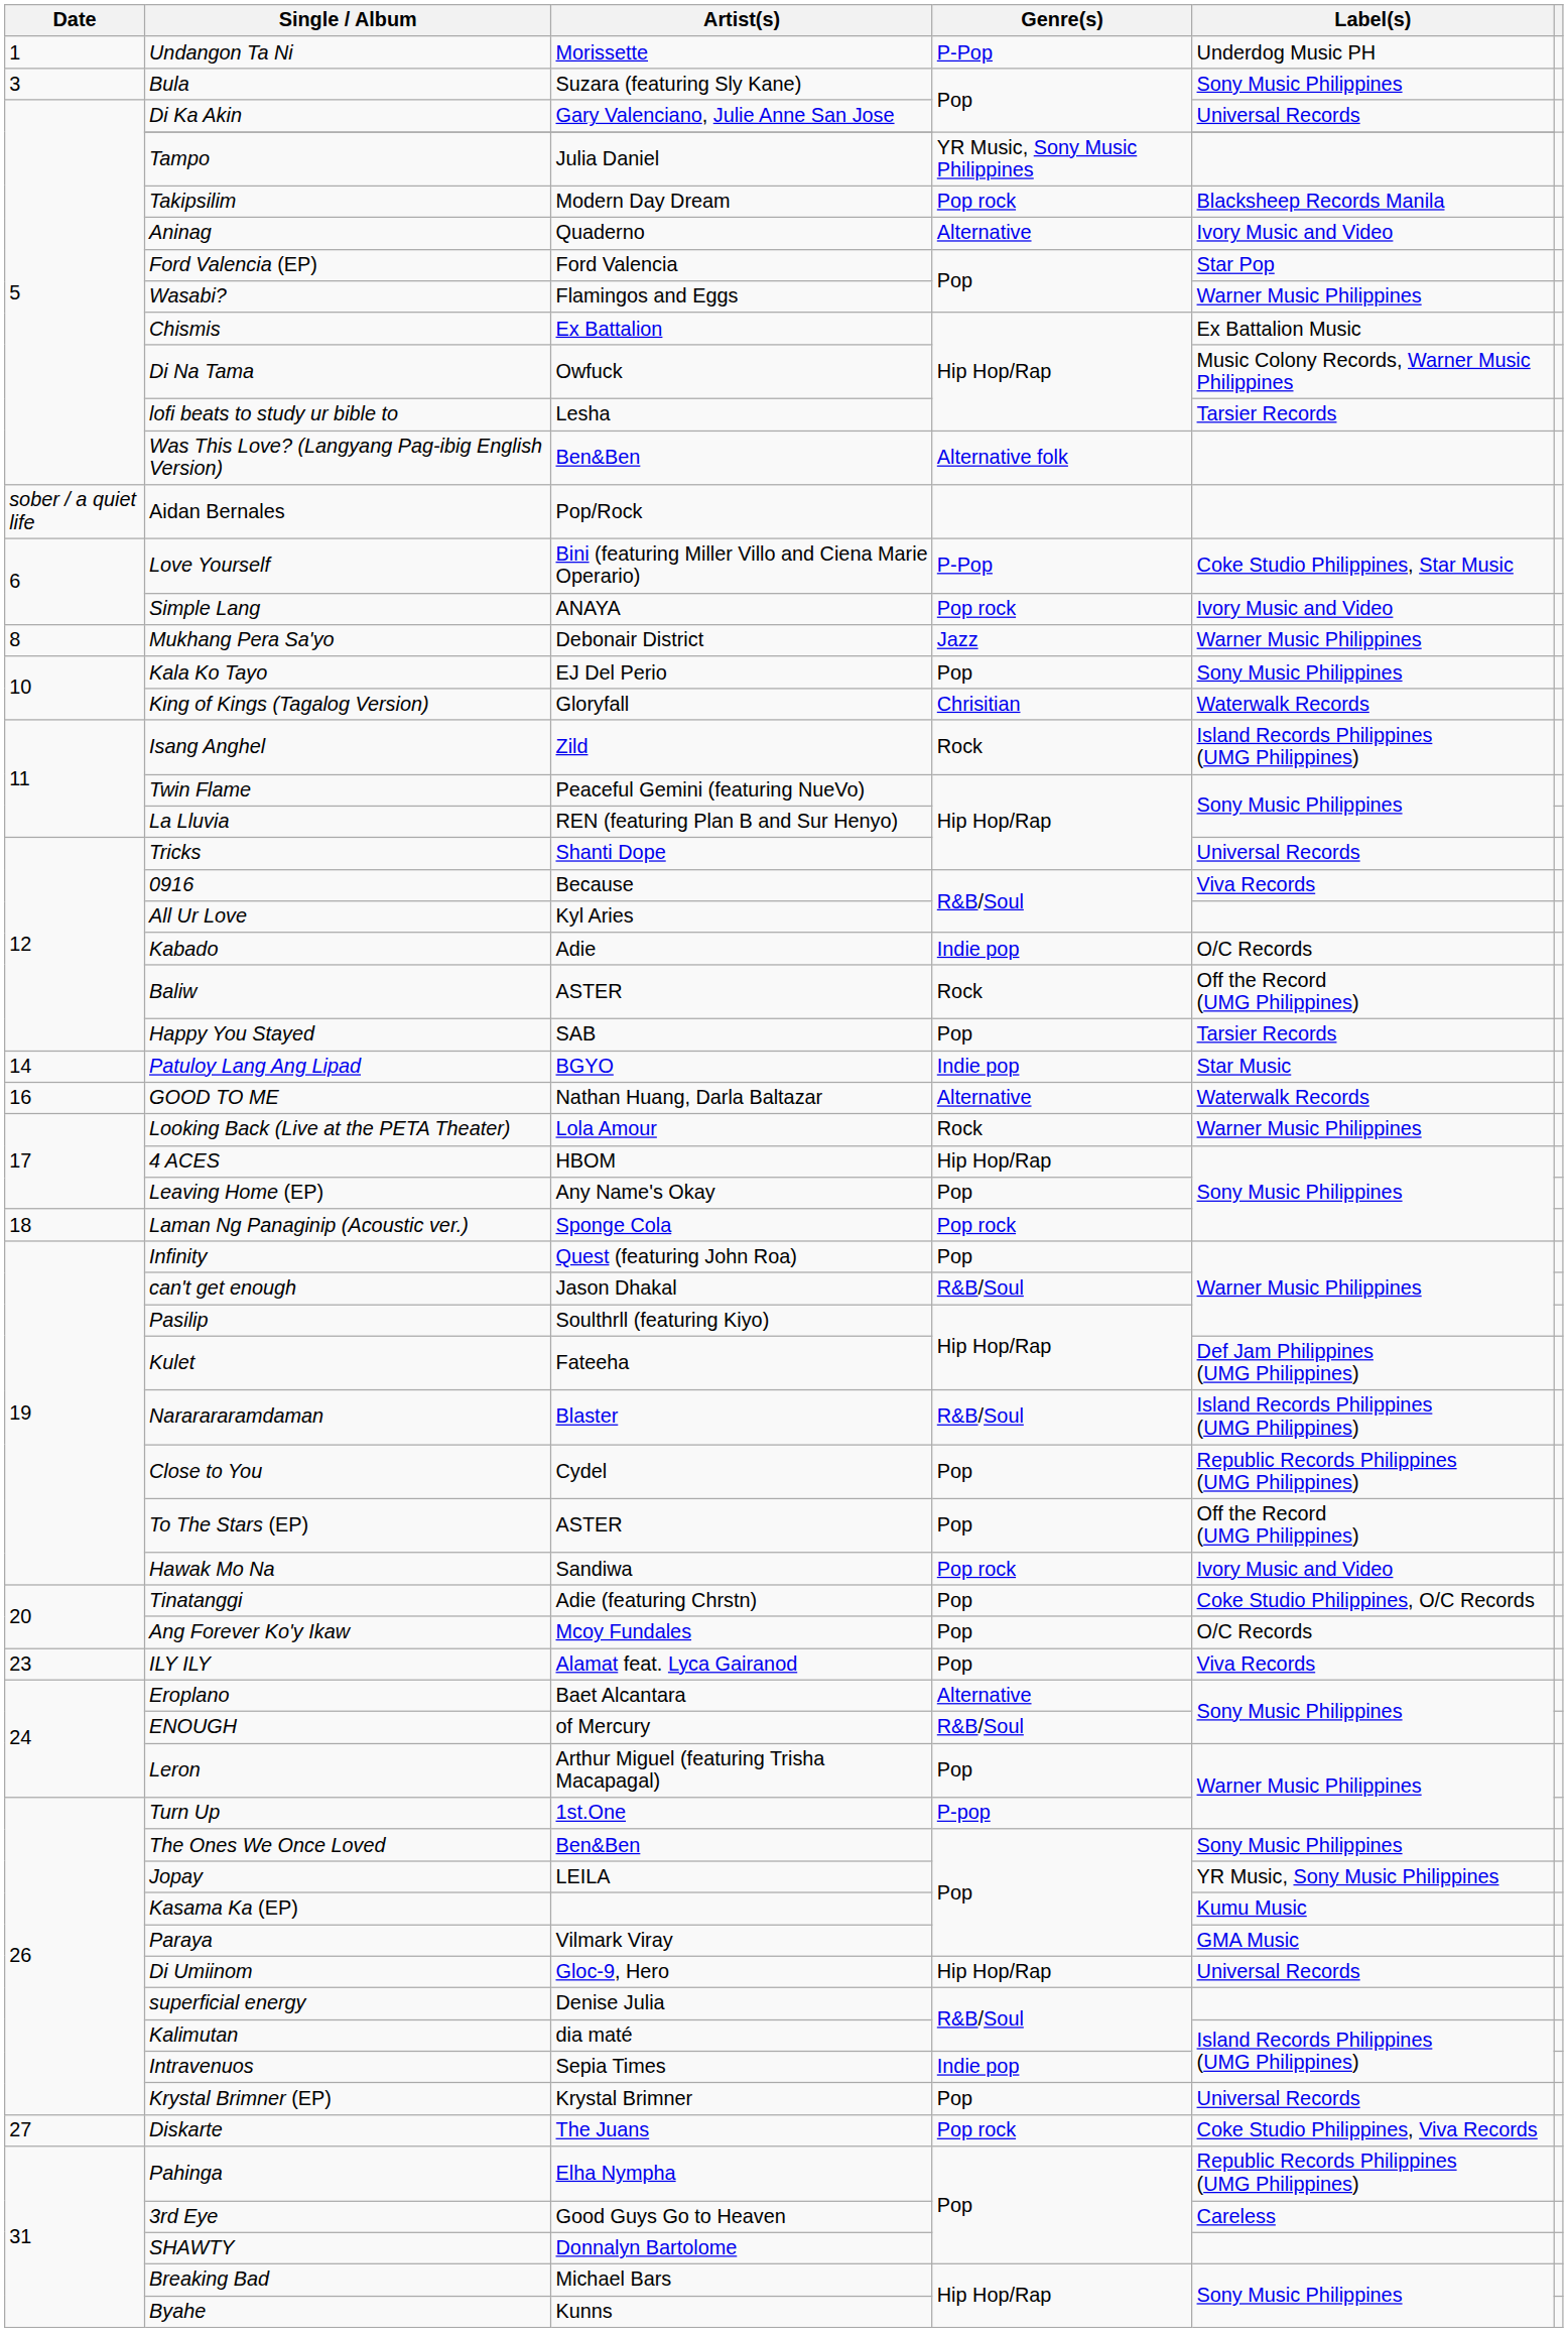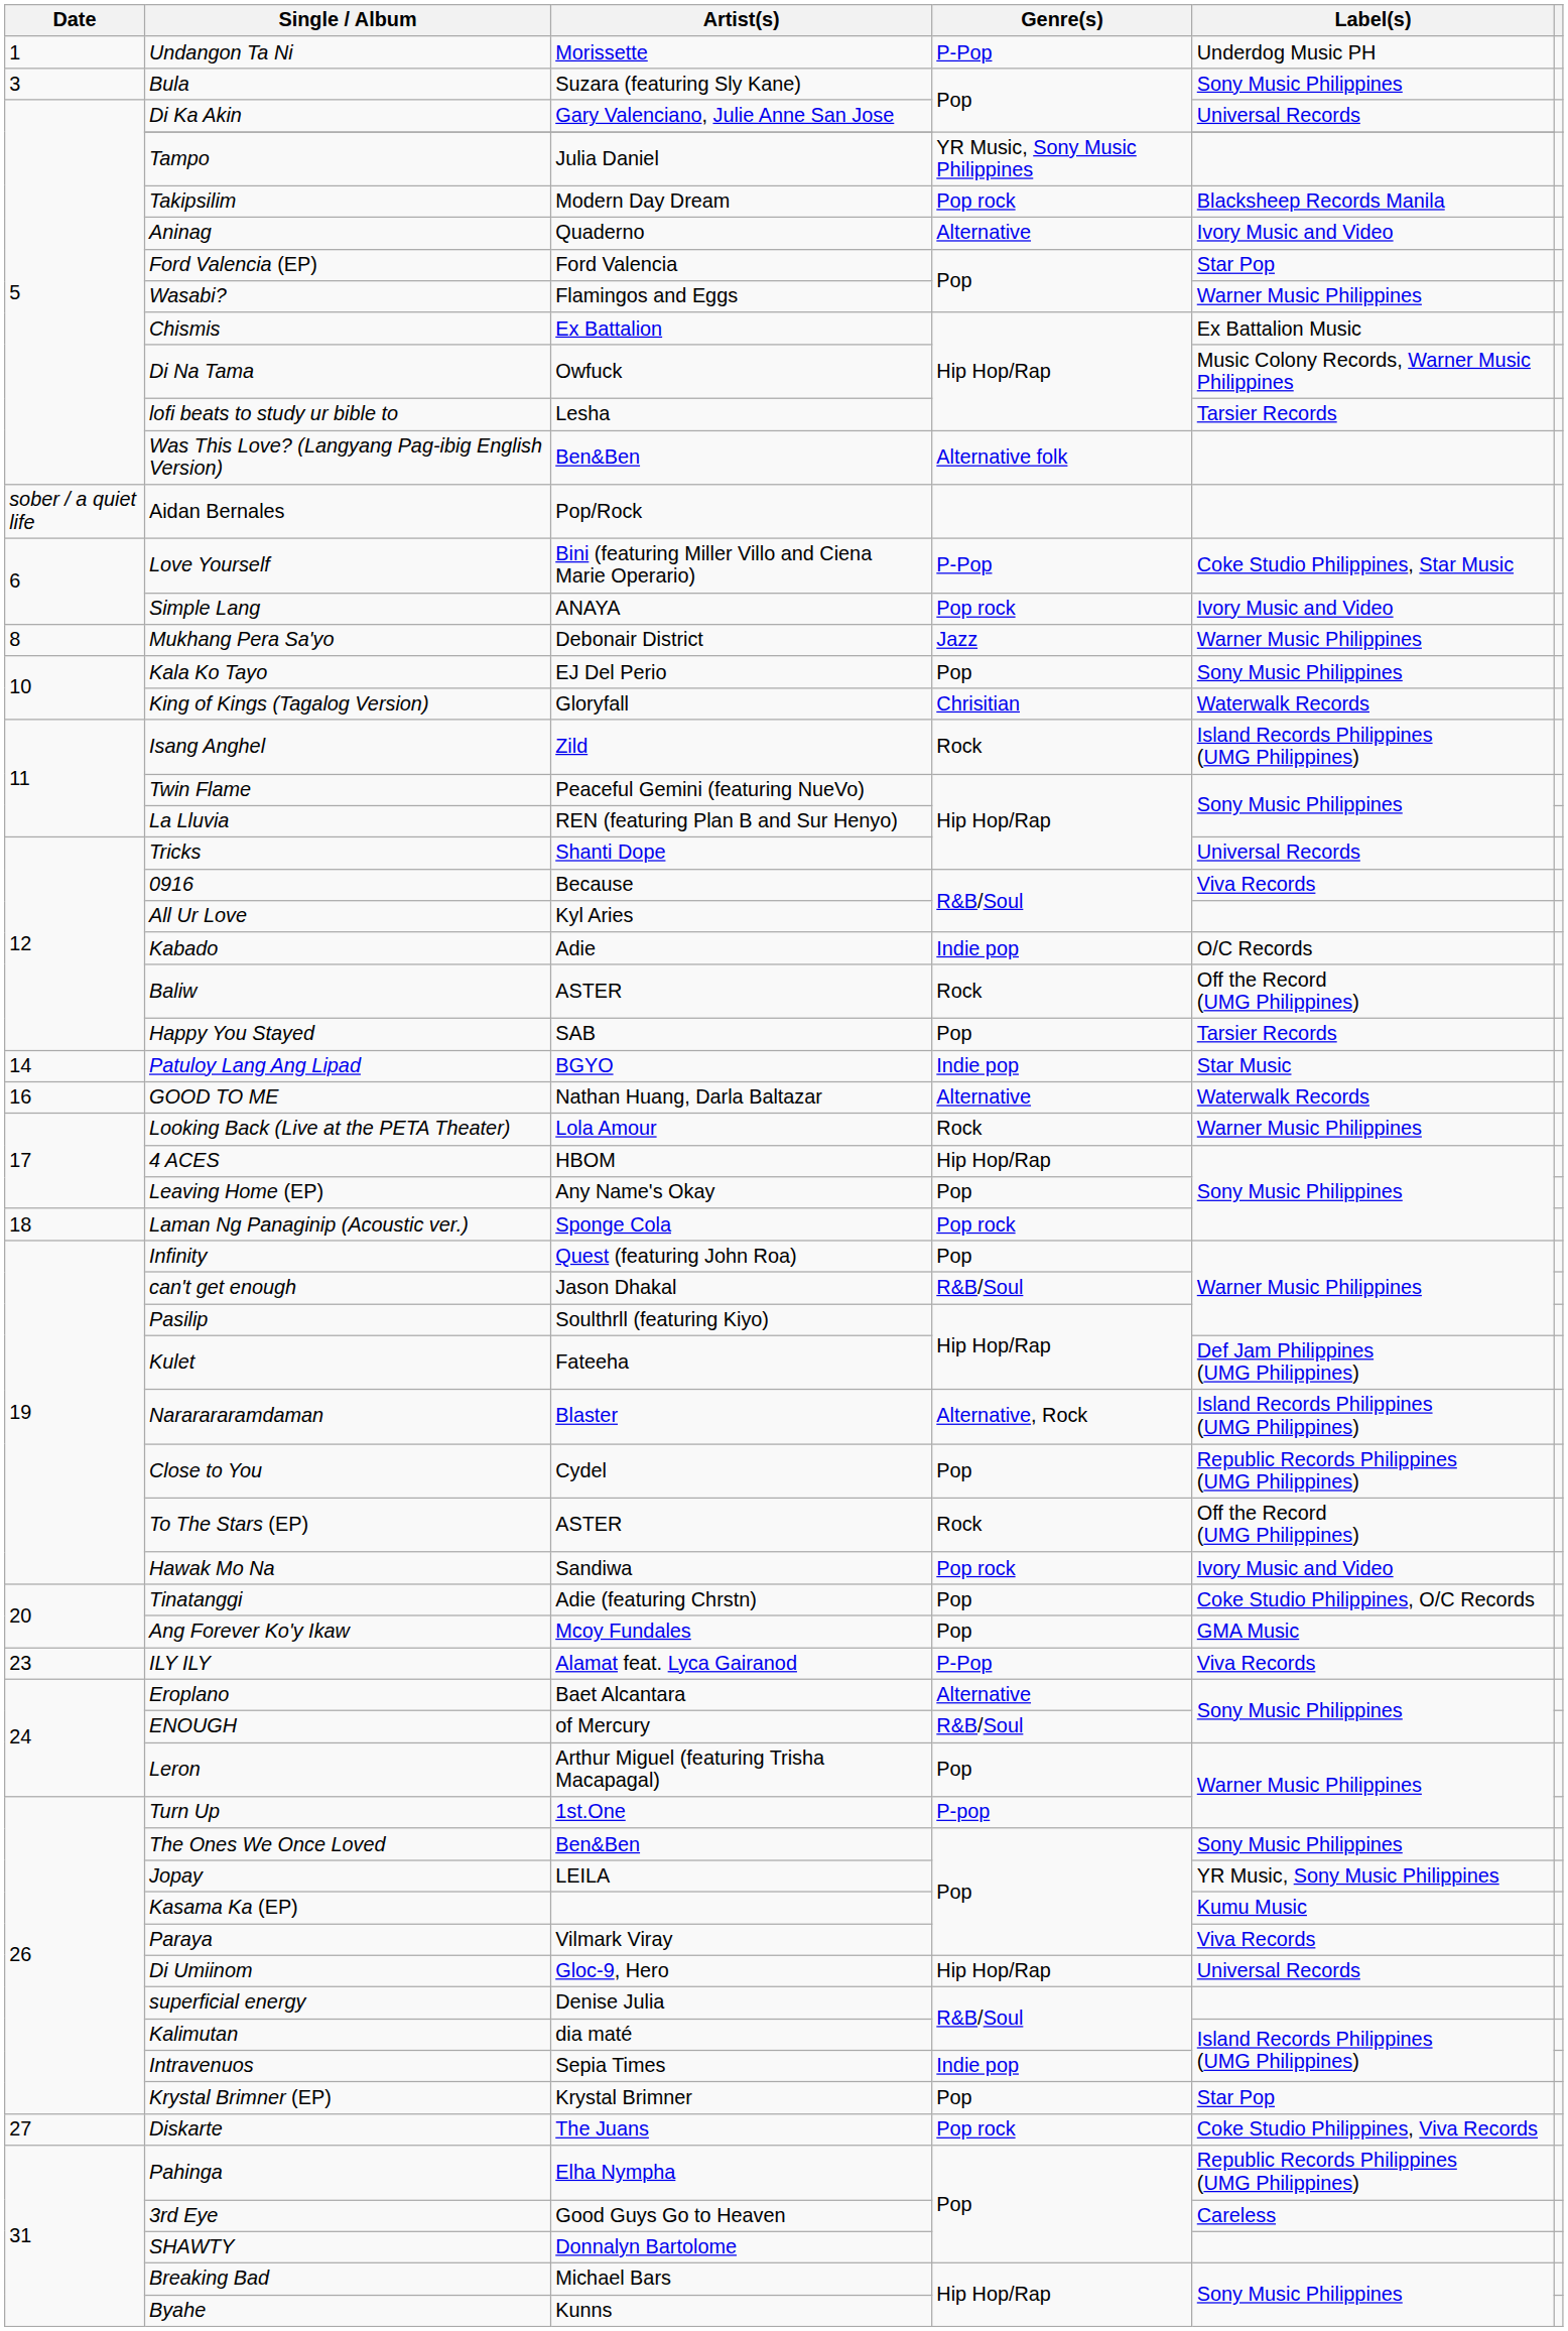Nararararamdaman | Genre(s): R&B/Soul -> Alternative, Rock
To The Stars (EP) | Genre(s): Pop -> Rock
Ang Forever Ko'y Ikaw | Label(s): O/C Records -> GMA Music
ILY ILY | Genre(s): Pop -> P-Pop
Paraya | Label(s): GMA Music -> Viva Records
Krystal Brimner (EP) | Label(s): Universal Records -> Star Pop
